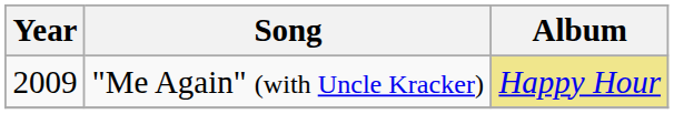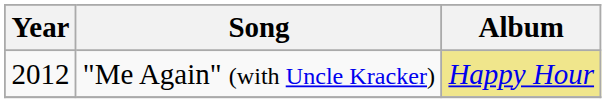"Me Again" (with Uncle Kracker) | Year: 2009 -> 2012
